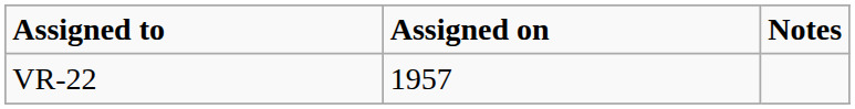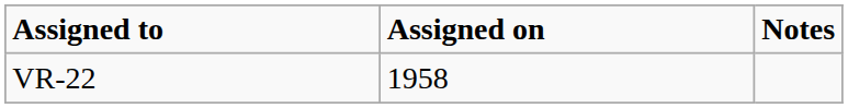VR-22 | Assigned on: 1957 -> 1958
